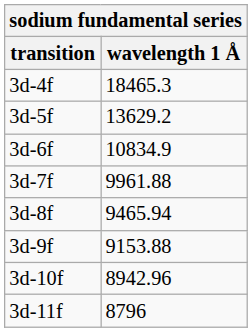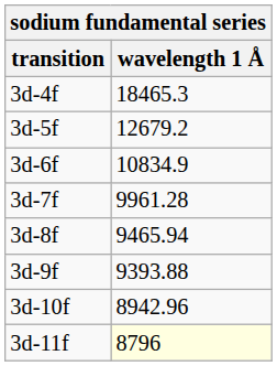3d-5f | wavelength 1 Å: 13629.2 -> 12679.2
3d-7f | wavelength 1 Å: 9961.88 -> 9961.28
3d-9f | wavelength 1 Å: 9153.88 -> 9393.88
3d-11f | wavelength 1 Å: no background -> lightyellow background
